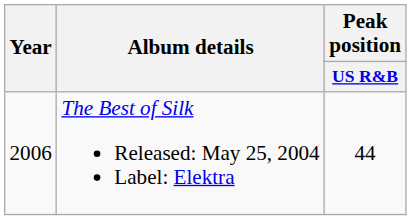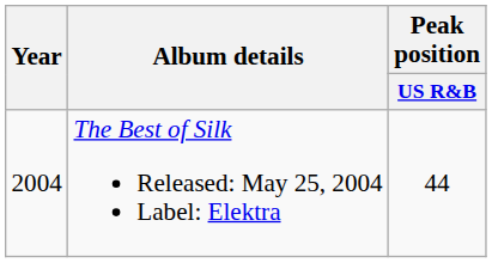The Best of Silk Released: May 25, 2004 Label: Elektra | Year: 2006 -> 2004
